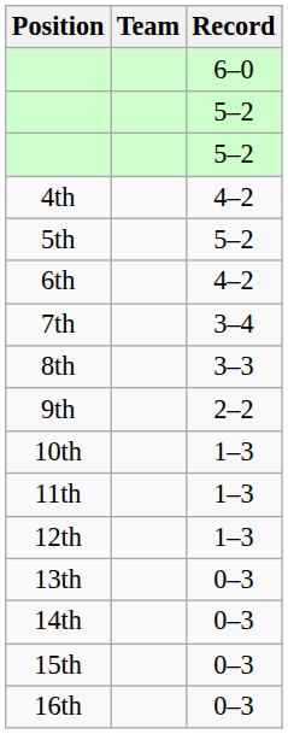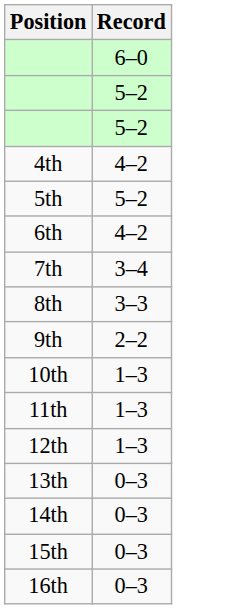- column: Team
